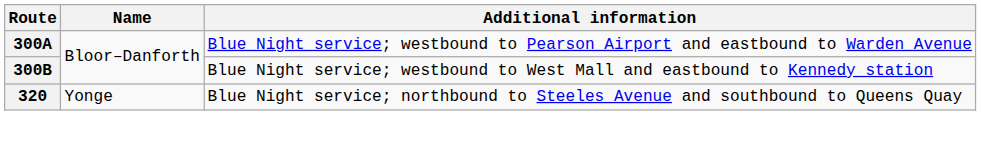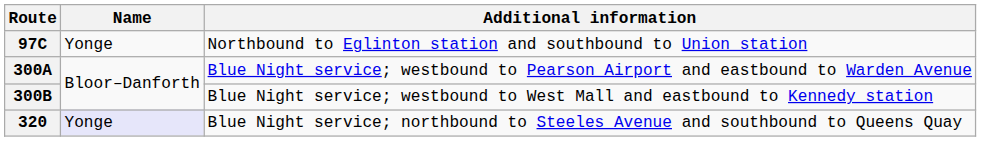+ row: 97C | Yonge | Northbound to Eglinton station and southbound to Union station
320 | Name: no background -> lavender background
